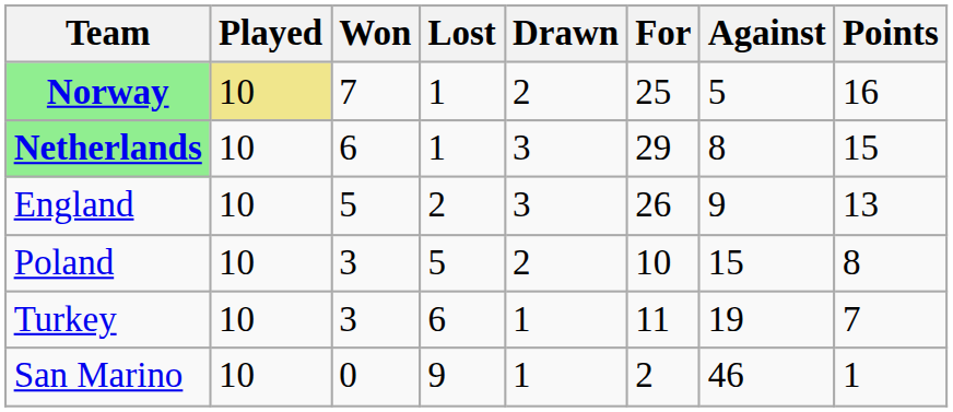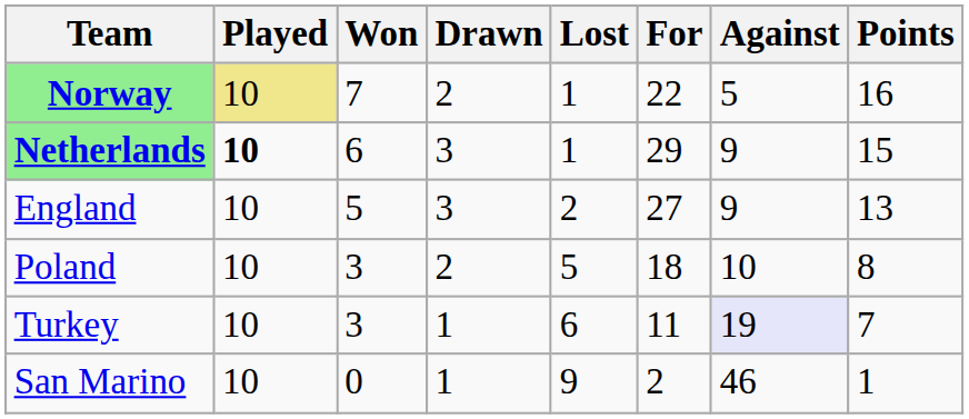columns swapped: Drawn <-> Lost
Norway | For: 25 -> 22
Netherlands | Played: normal -> bold
Netherlands | Against: 8 -> 9
England | For: 26 -> 27
Poland | For: 10 -> 18
Poland | Against: 15 -> 10
Turkey | Against: no background -> lavender background
